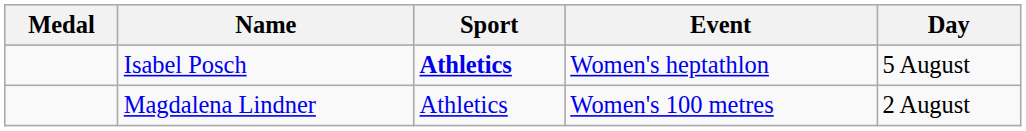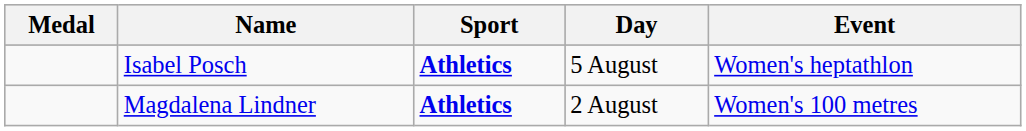columns swapped: Event <-> Day
Magdalena Lindner | Sport: normal -> bold
